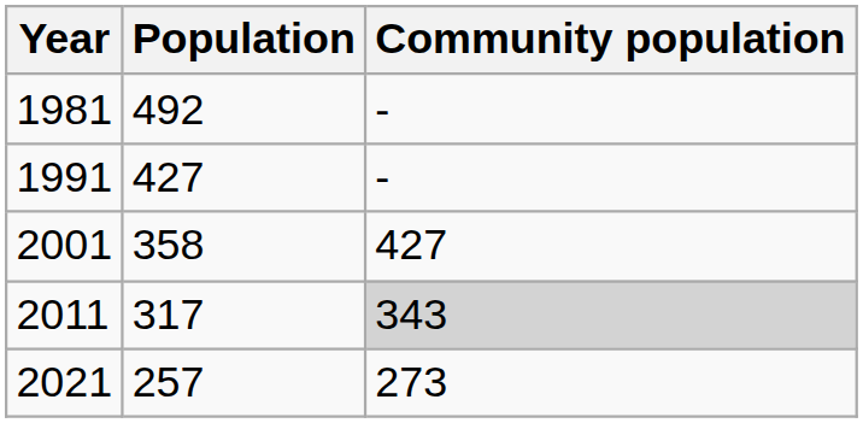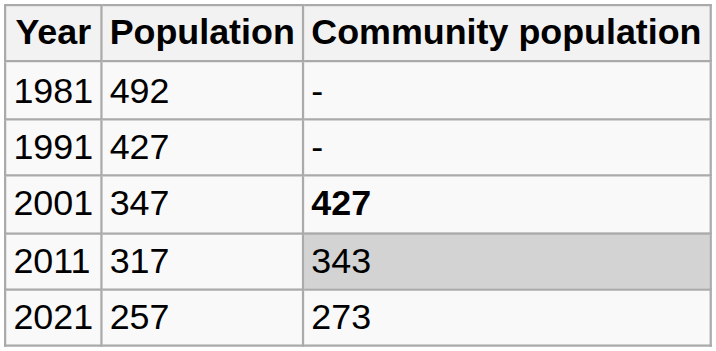2001 | Population: 358 -> 347
2001 | Community population: normal -> bold
